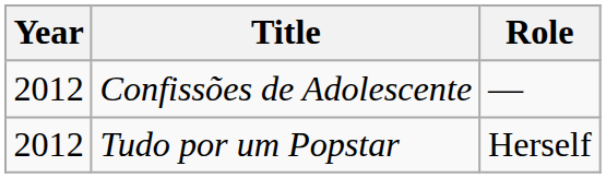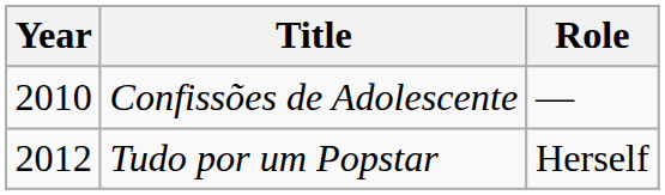Confissões de Adolescente | Year: 2012 -> 2010
